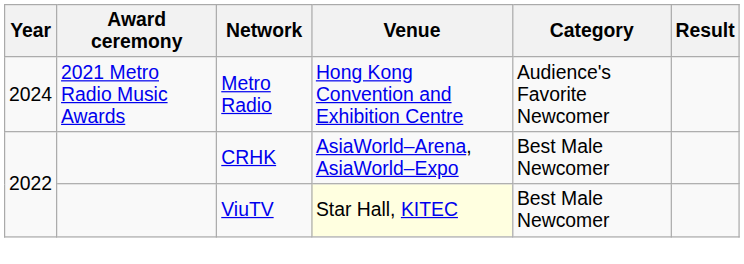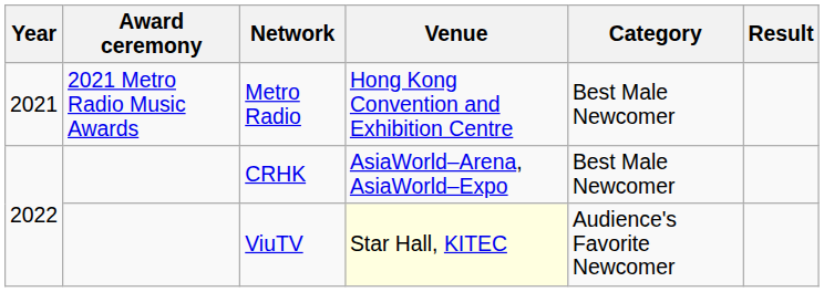Metro Radio | Year: 2024 -> 2021
Metro Radio | Category: Audience's Favorite Newcomer -> Best Male Newcomer
ViuTV | Category: Best Male Newcomer -> Audience's Favorite Newcomer
